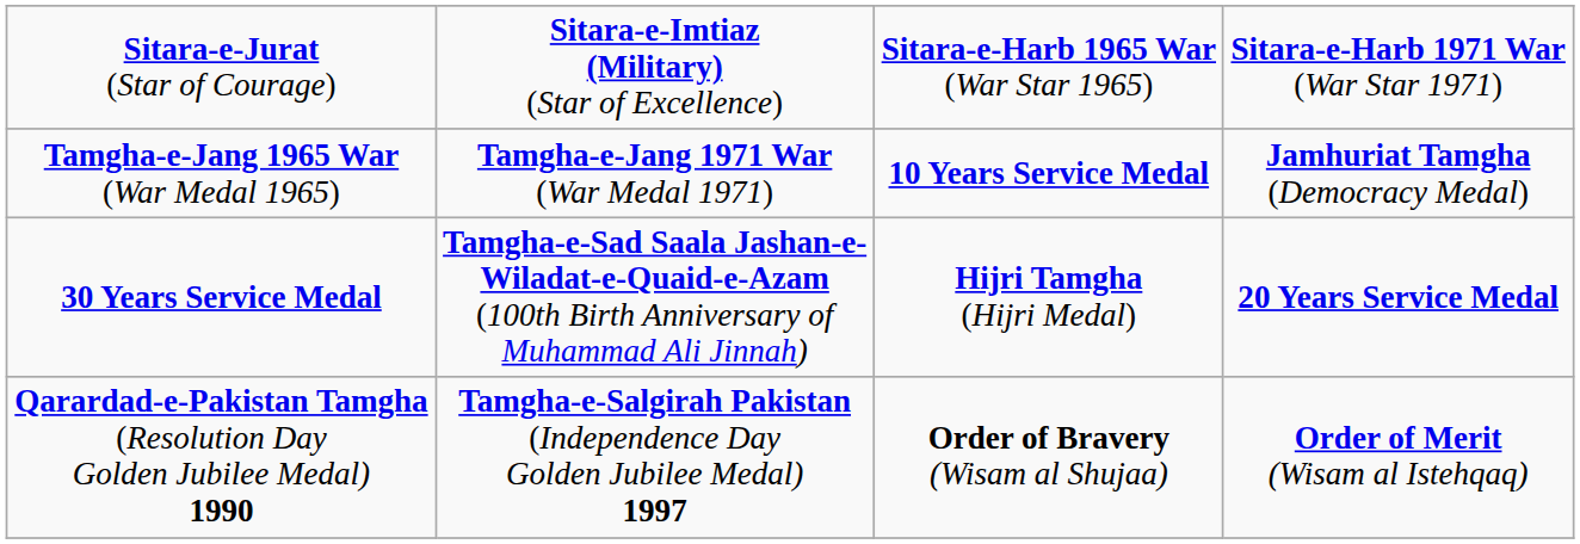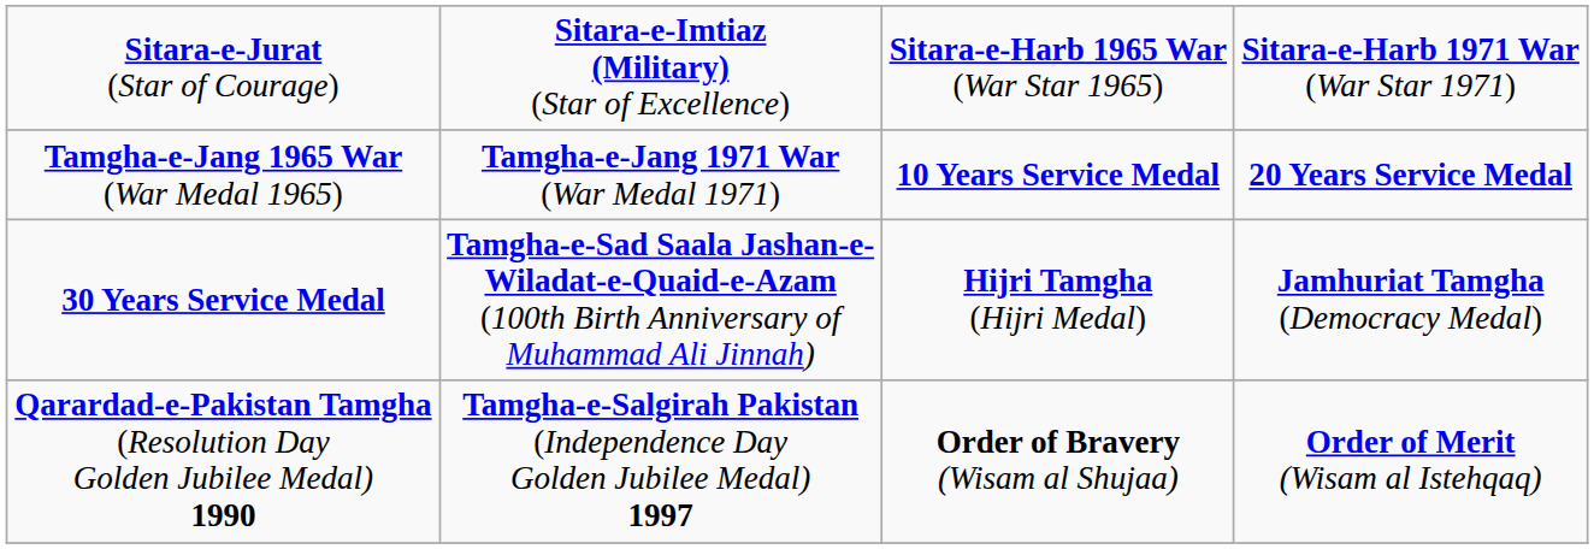Tamgha-e-Jang 1965 War (War Medal 1965) | column 4: Jamhuriat Tamgha (Democracy Medal) -> 20 Years Service Medal
30 Years Service Medal | column 4: 20 Years Service Medal -> Jamhuriat Tamgha (Democracy Medal)
